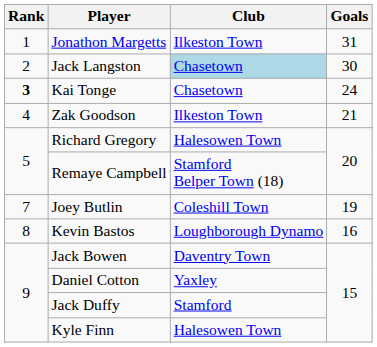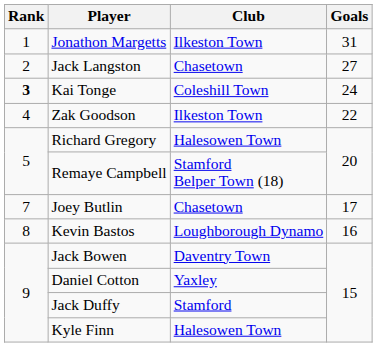Jack Langston | Club: lightblue background -> no background
Jack Langston | Goals: 30 -> 27
Kai Tonge | Club: Chasetown -> Coleshill Town
Zak Goodson | Goals: 21 -> 22
Joey Butlin | Club: Coleshill Town -> Chasetown
Joey Butlin | Goals: 19 -> 17
